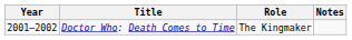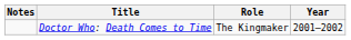columns swapped: Year <-> Notes
